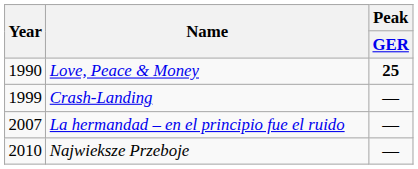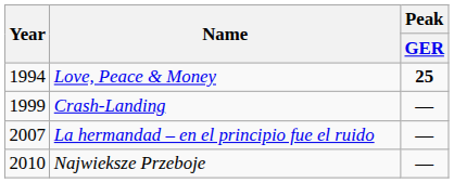Love, Peace & Money | Year: 1990 -> 1994
